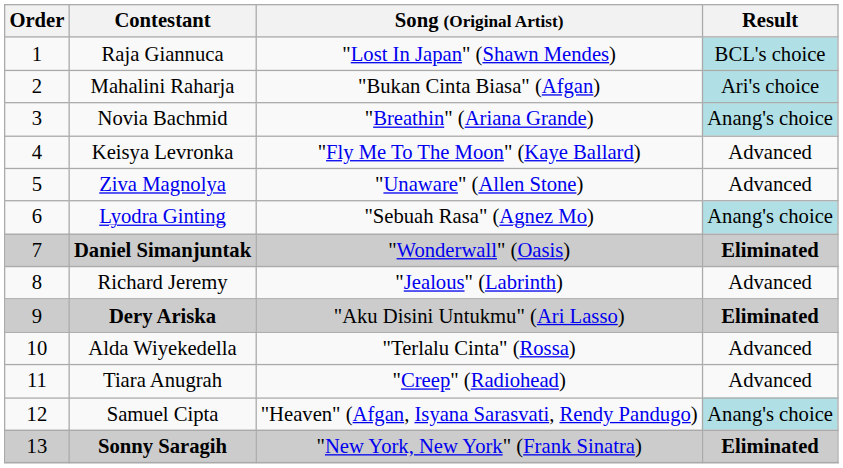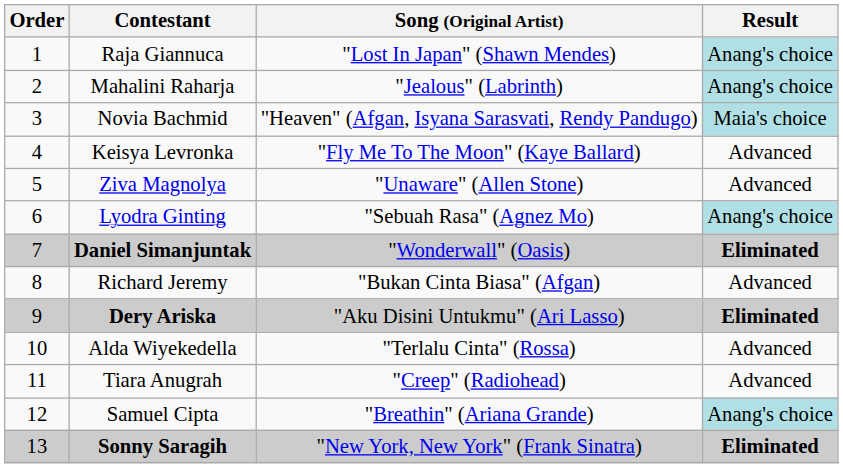Raja Giannuca | Result: BCL's choice -> Anang's choice
Mahalini Raharja | Song (Original Artist): "Bukan Cinta Biasa" (Afgan) -> "Jealous" (Labrinth)
Mahalini Raharja | Result: Ari's choice -> Anang's choice
Novia Bachmid | Song (Original Artist): "Breathin" (Ariana Grande) -> "Heaven" (Afgan, Isyana Sarasvati, Rendy Pandugo)
Novia Bachmid | Result: Anang's choice -> Maia's choice
Richard Jeremy | Song (Original Artist): "Jealous" (Labrinth) -> "Bukan Cinta Biasa" (Afgan)
Samuel Cipta | Song (Original Artist): "Heaven" (Afgan, Isyana Sarasvati, Rendy Pandugo) -> "Breathin" (Ariana Grande)
